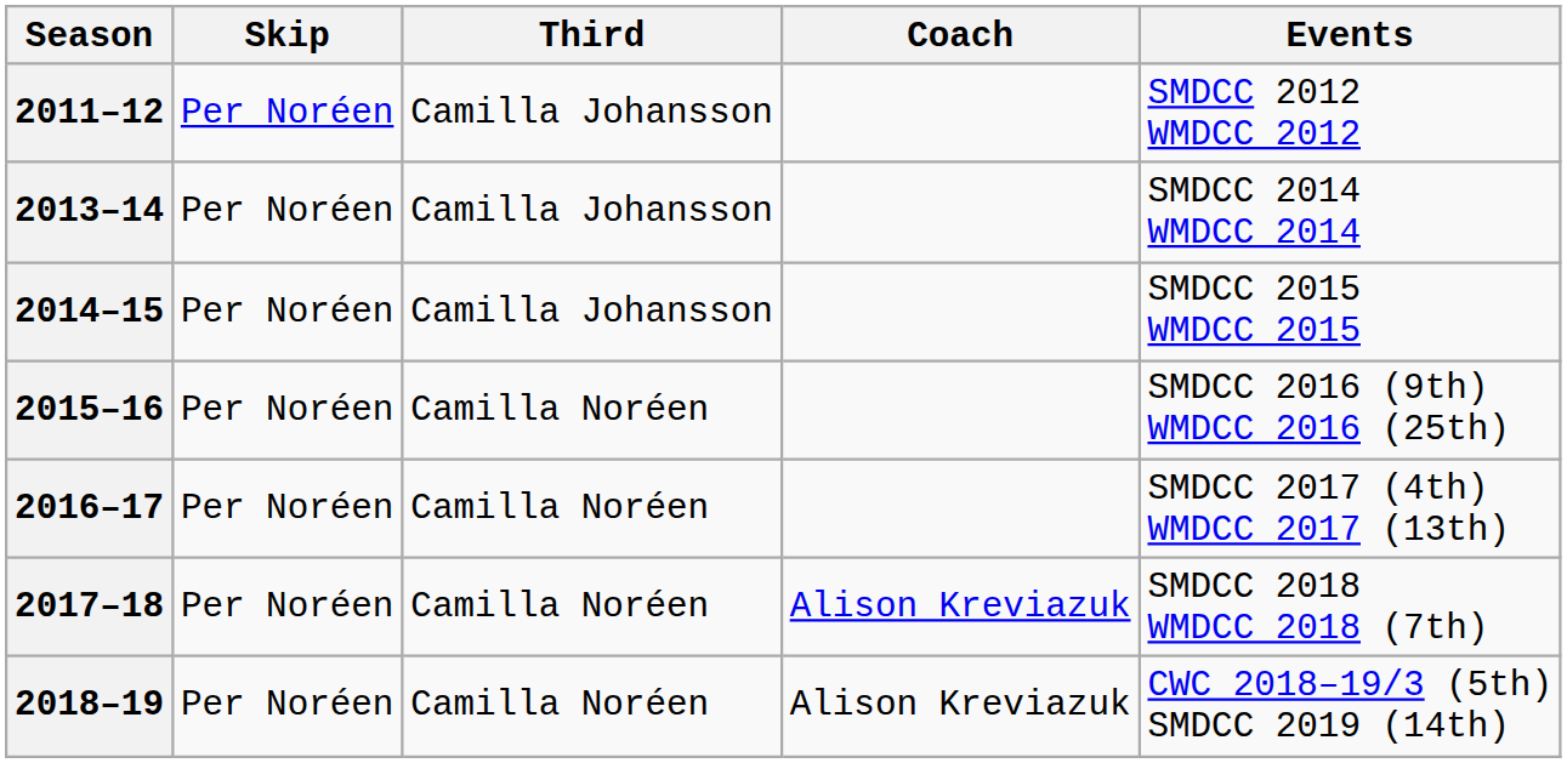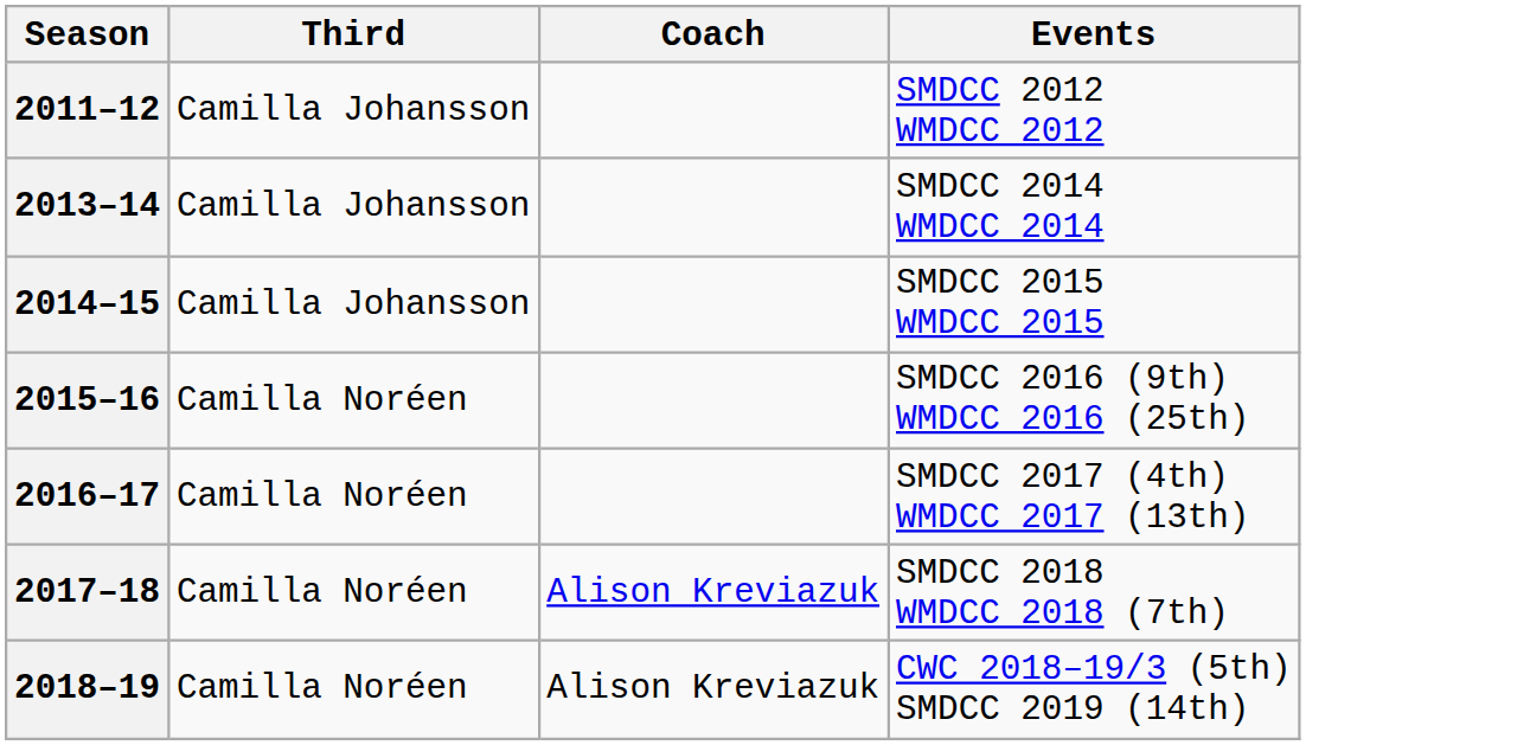- column: Skip | Per Noréen | Per Noréen | Per Noréen | Per Noréen | Per Noréen | Per Noréen | Per Noréen
